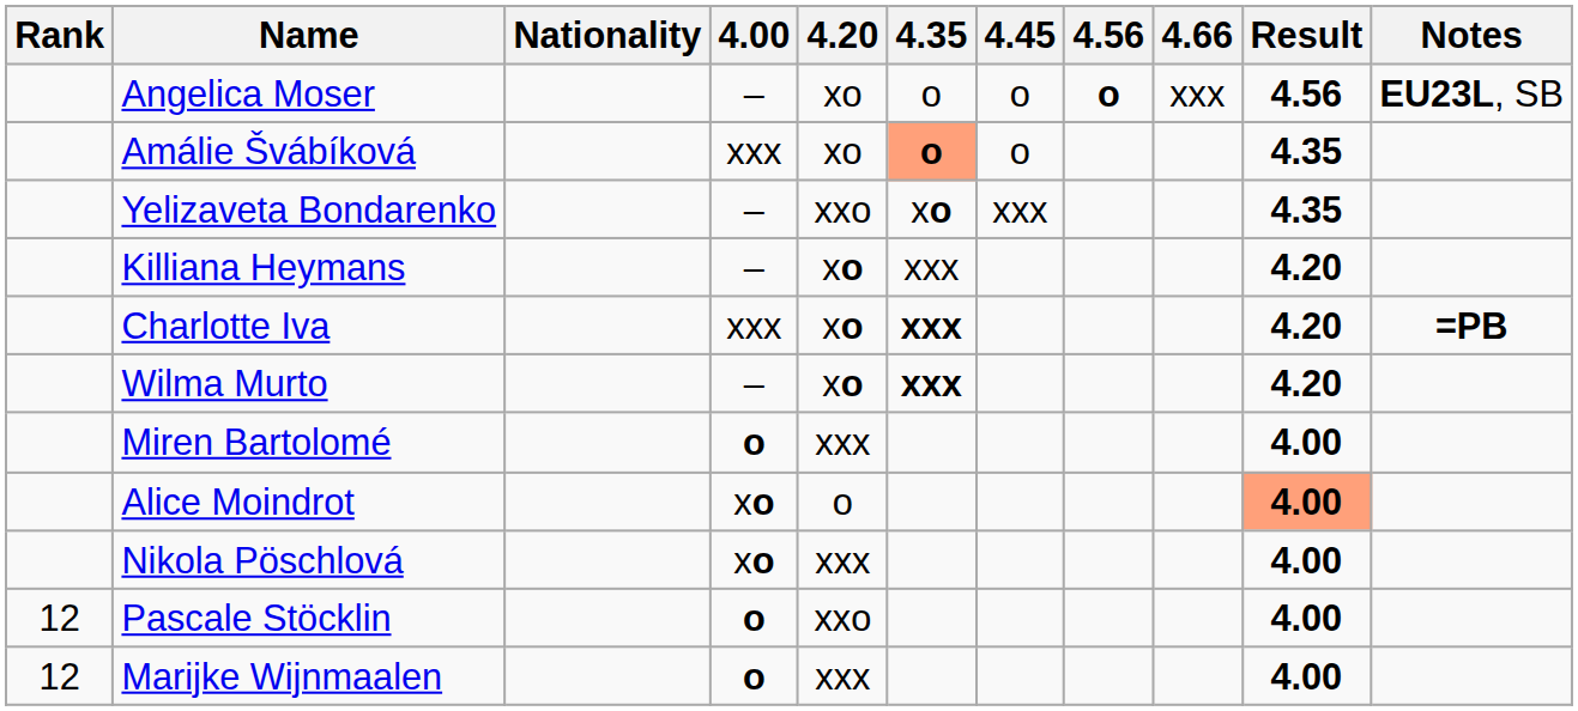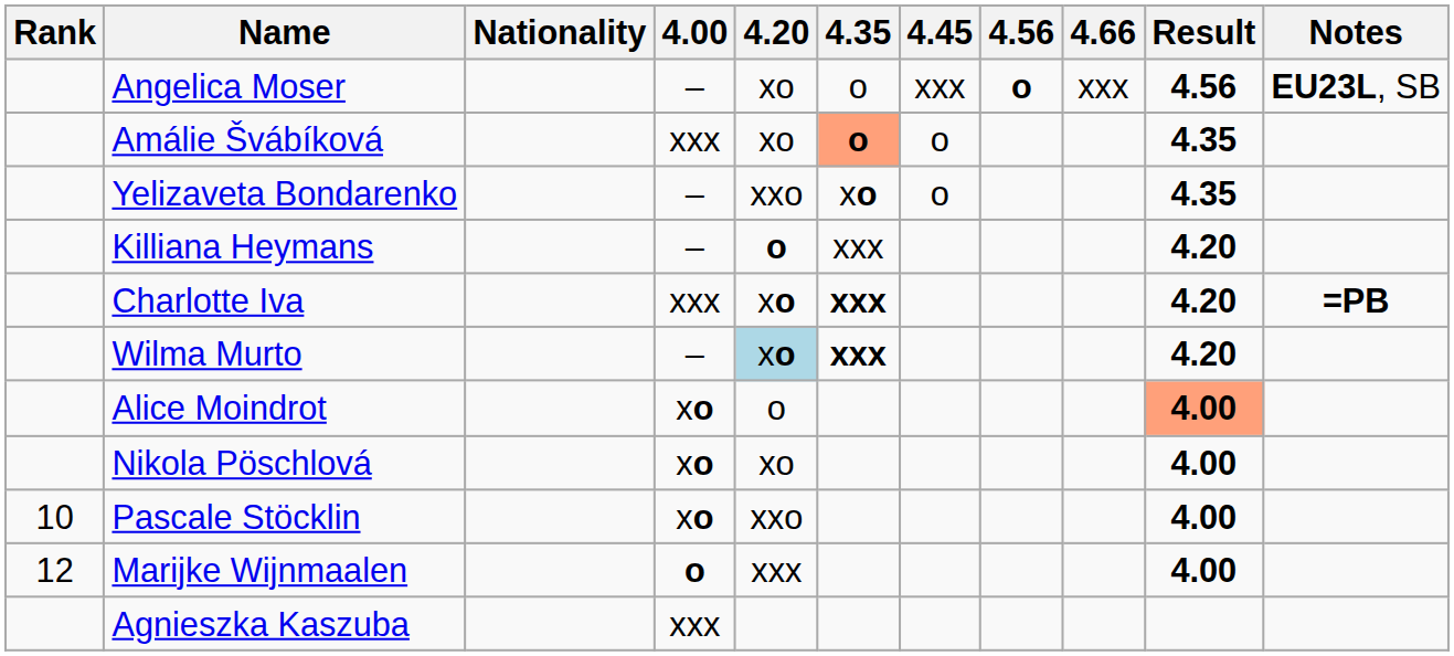Angelica Moser | 4.45: o -> xxx
Yelizaveta Bondarenko | 4.45: xxx -> o
Killiana Heymans | 4.20: xo -> o
Wilma Murto | 4.20: no background -> lightblue background
- row: Miren Bartolomé | o | xxx | 4.00
Nikola Pöschlová | 4.20: xxx -> xo
Pascale Stöcklin | Rank: 12 -> 10
Pascale Stöcklin | 4.00: o -> xo
+ row: Agnieszka Kaszuba | xxx
